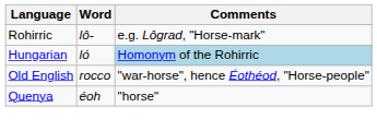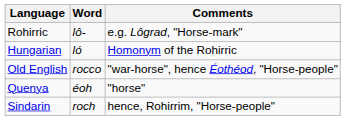Hungarian | Comments: lightblue background -> no background
+ row: Sindarin | roch | hence, Rohirrim, "Horse-people"
